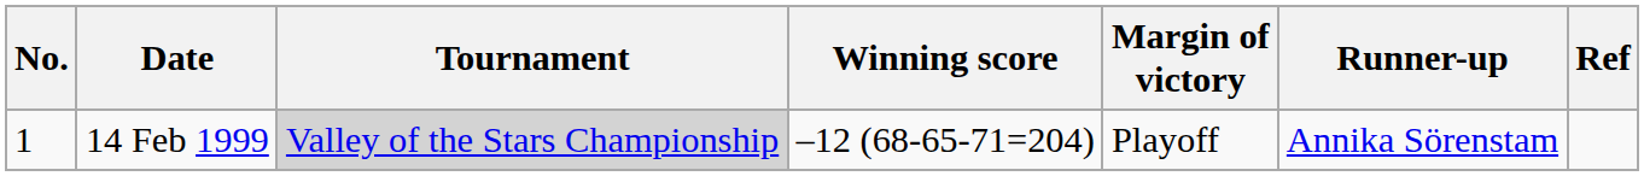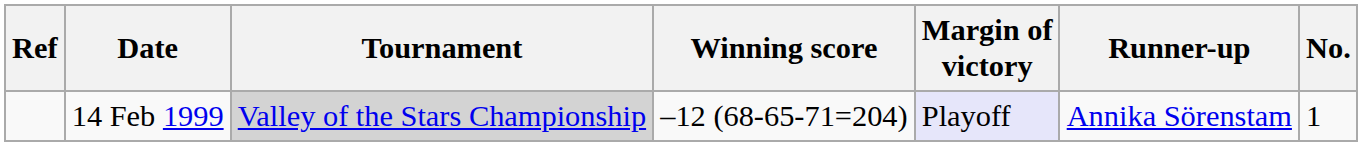columns swapped: No. <-> Ref
14 Feb 1999 | Margin of victory: no background -> lavender background
